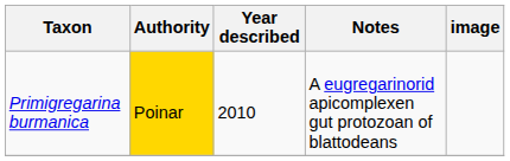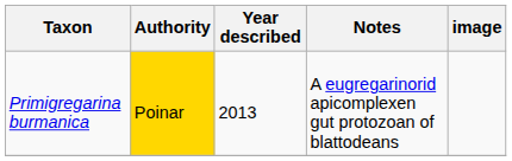Primigregarina burmanica | Year described: 2010 -> 2013
